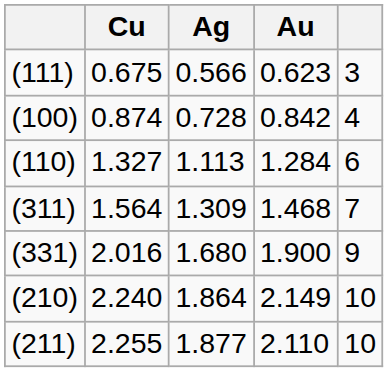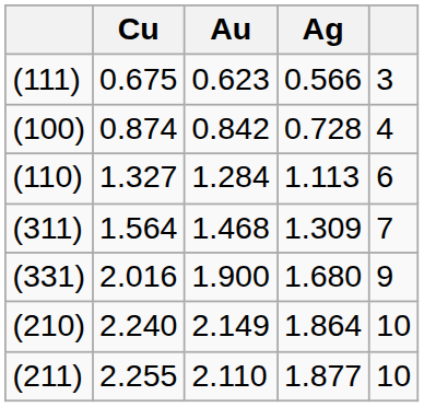columns swapped: Ag <-> Au
